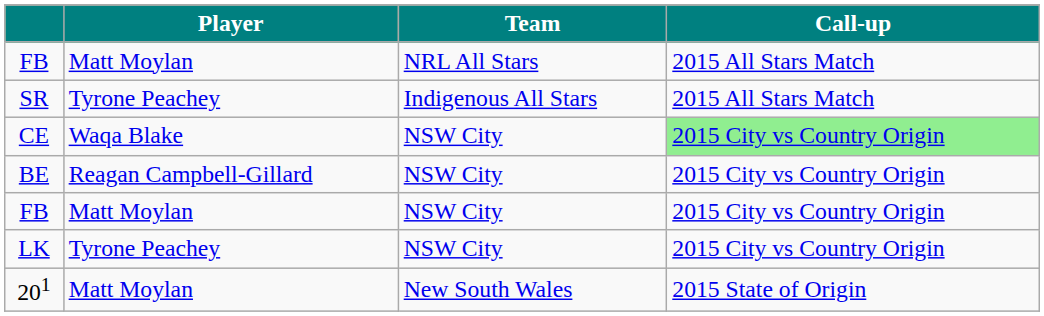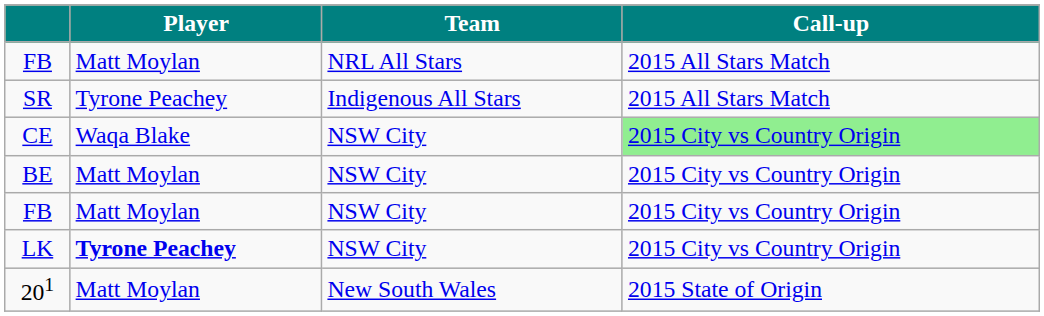BE | Player: Reagan Campbell-Gillard -> Matt Moylan
LK | Player: normal -> bold
